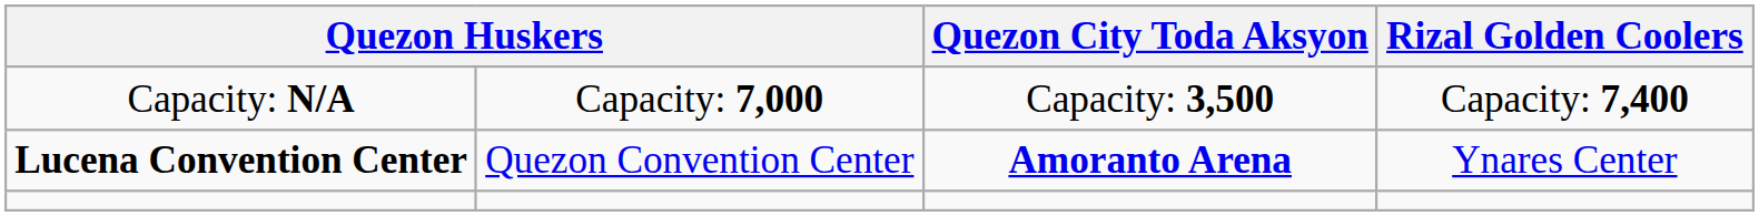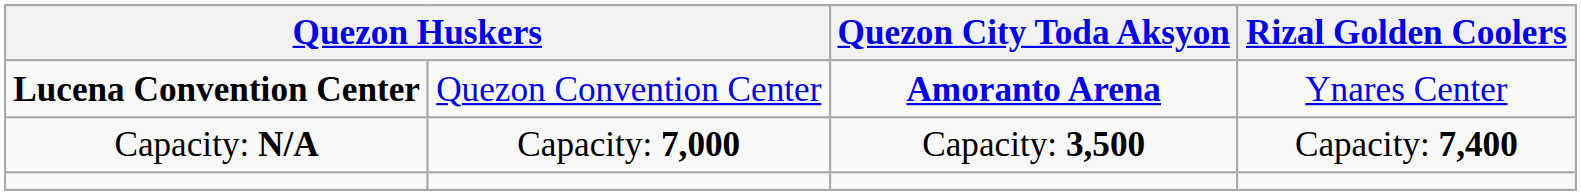rows swapped: Lucena Convention Center <-> Capacity: N/A
